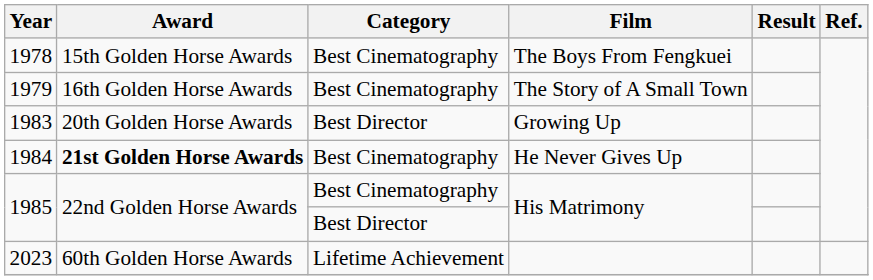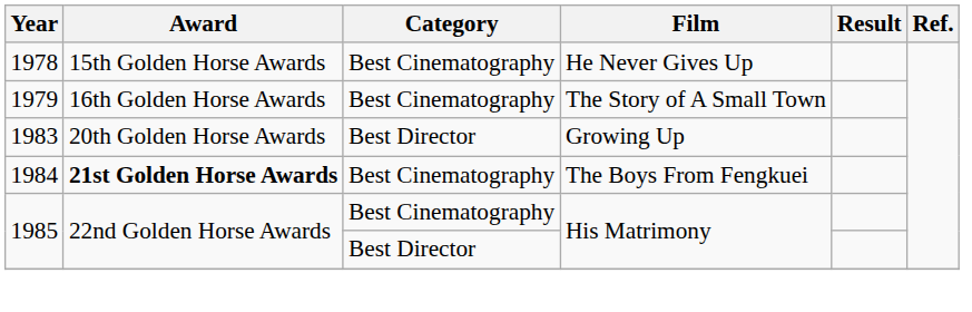1978 | Film: The Boys From Fengkuei -> He Never Gives Up
1984 | Film: He Never Gives Up -> The Boys From Fengkuei
- row: 2023 | 60th Golden Horse Awards | Lifetime Achievement
